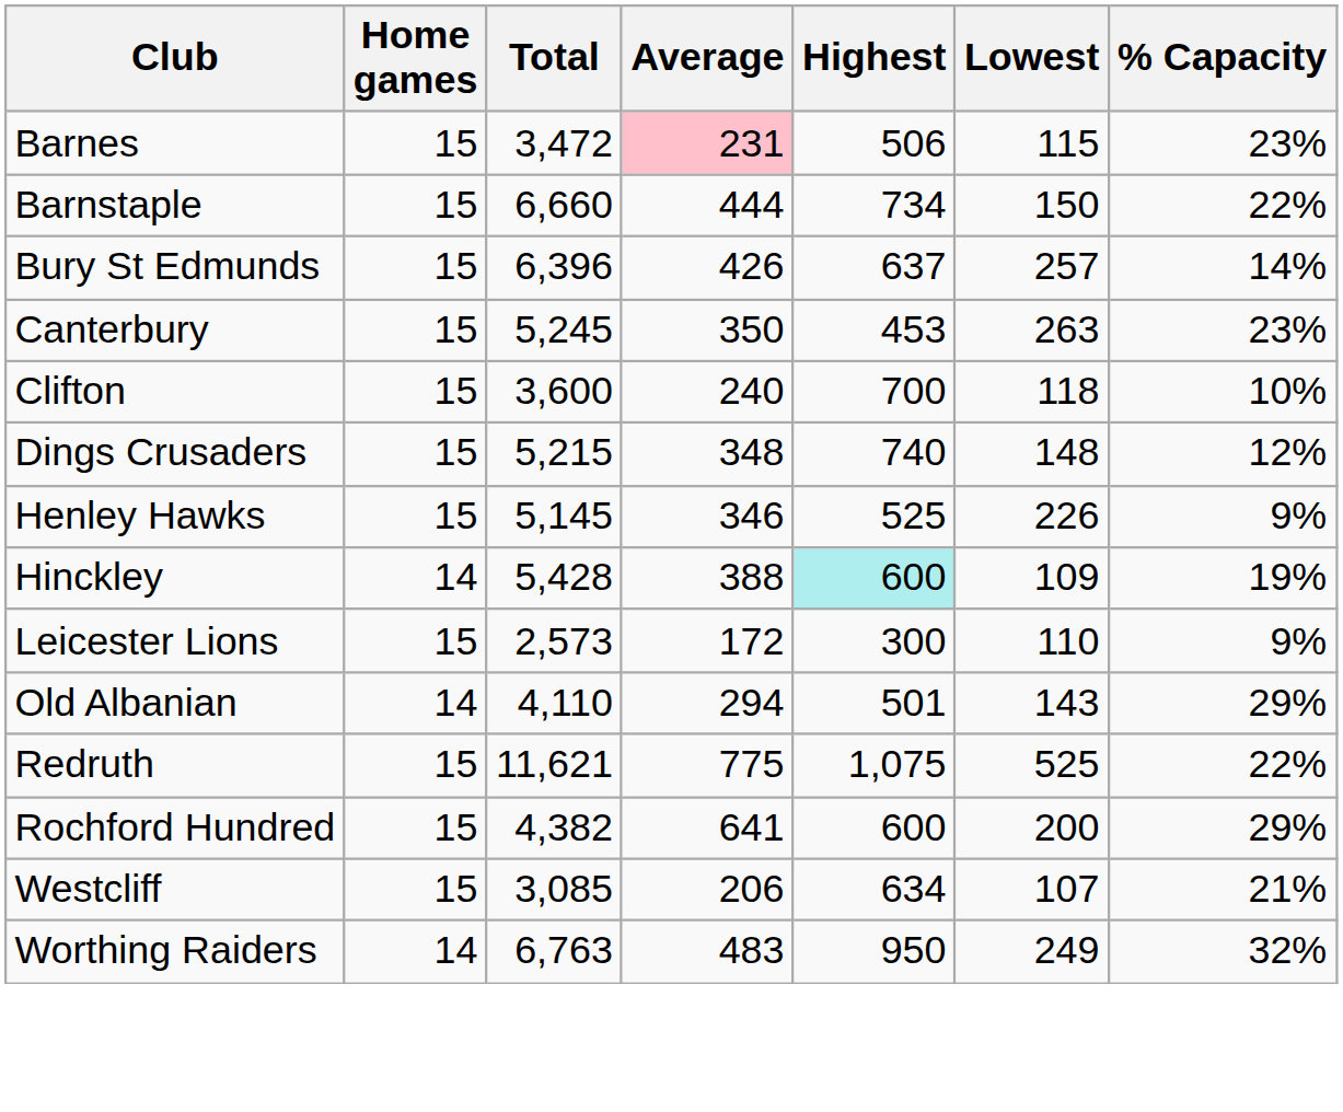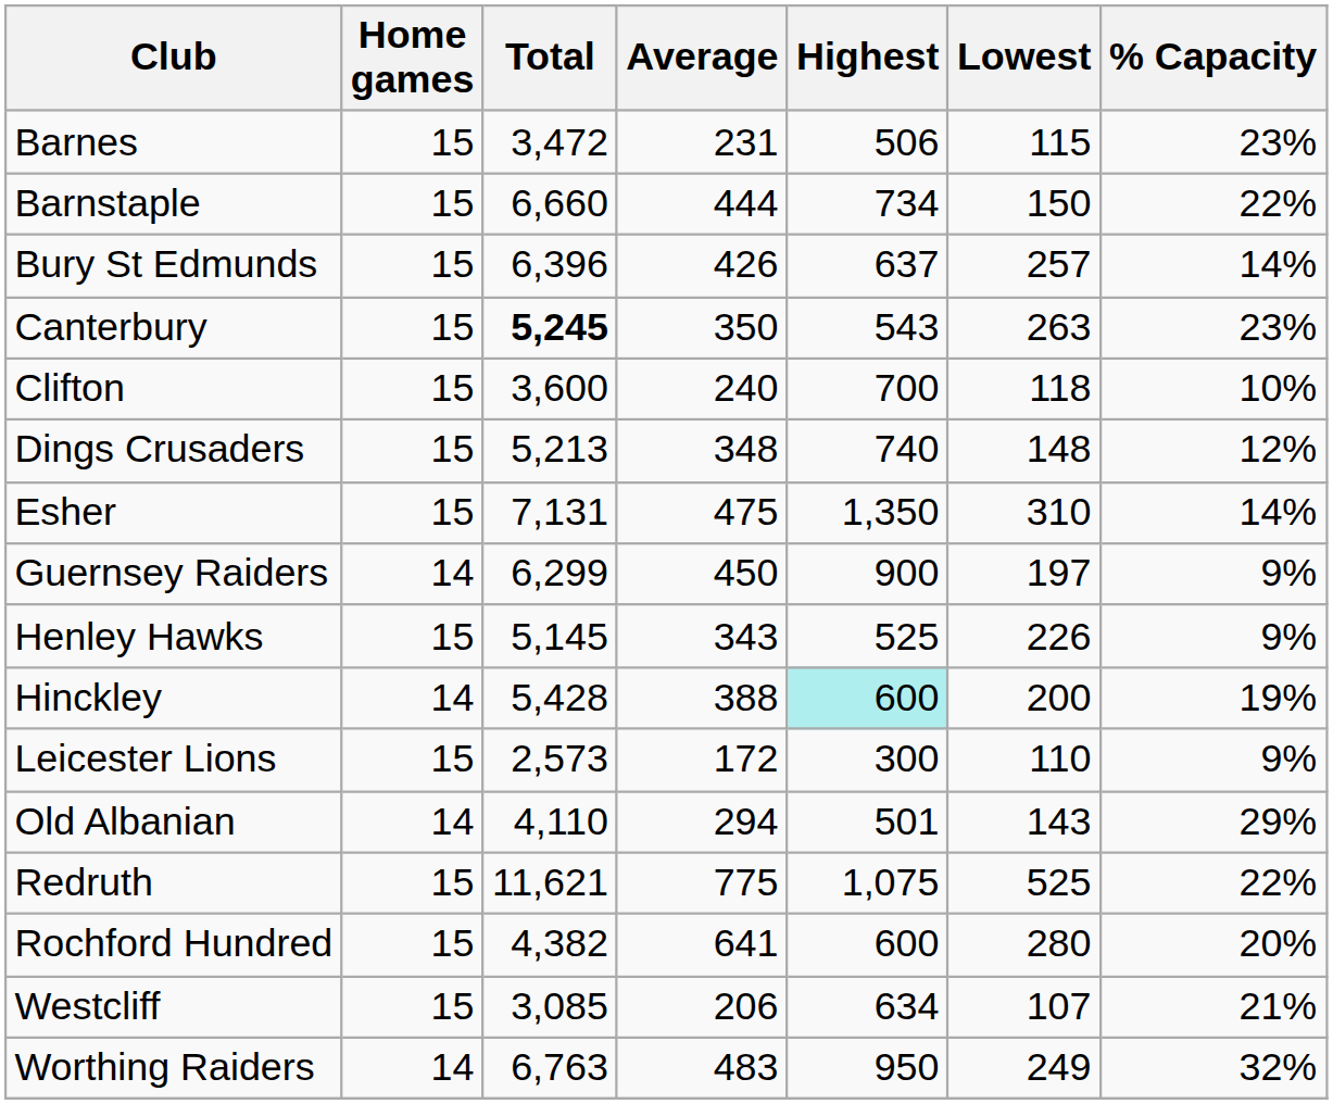Barnes | Average: pink background -> no background
Canterbury | Total: normal -> bold
Canterbury | Highest: 453 -> 543
Dings Crusaders | Total: 5,215 -> 5,213
+ row: Esher | 15 | 7,131 | 475 | 1,350 | 310 | 14%
+ row: Guernsey Raiders | 14 | 6,299 | 450 | 900 | 197 | 9%
Henley Hawks | Average: 346 -> 343
Hinckley | Lowest: 109 -> 200
Rochford Hundred | Lowest: 200 -> 280
Rochford Hundred | % Capacity: 29% -> 20%
